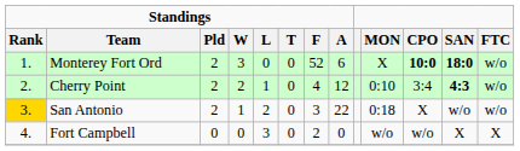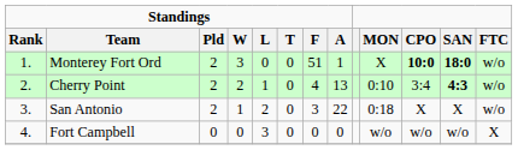Monterey Fort Ord | Standings / F: 52 -> 51
Monterey Fort Ord | Standings / A: 6 -> 1
Cherry Point | Standings / A: 12 -> 13
San Antonio | Standings / Rank: gold background -> no background
San Antonio | SAN: w/o -> X
Fort Campbell | Standings / F: 2 -> 0
Fort Campbell | SAN: X -> w/o
